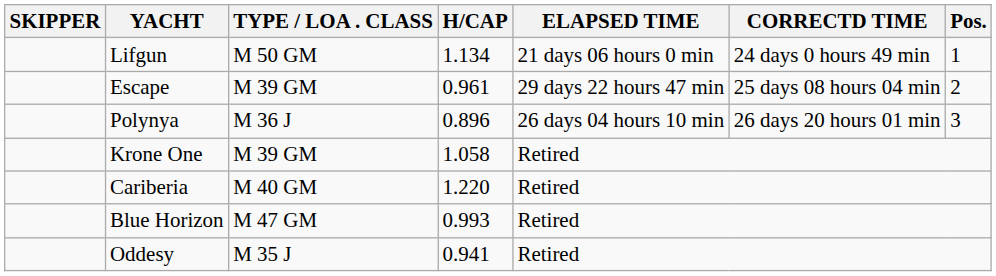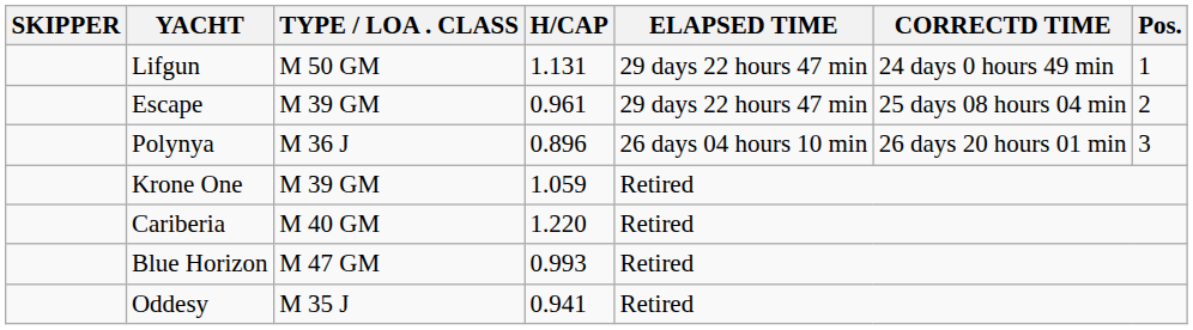Lifgun | H/CAP: 1.134 -> 1.131
Lifgun | ELAPSED TIME: 21 days 06 hours 0 min -> 29 days 22 hours 47 min
Krone One | H/CAP: 1.058 -> 1.059
